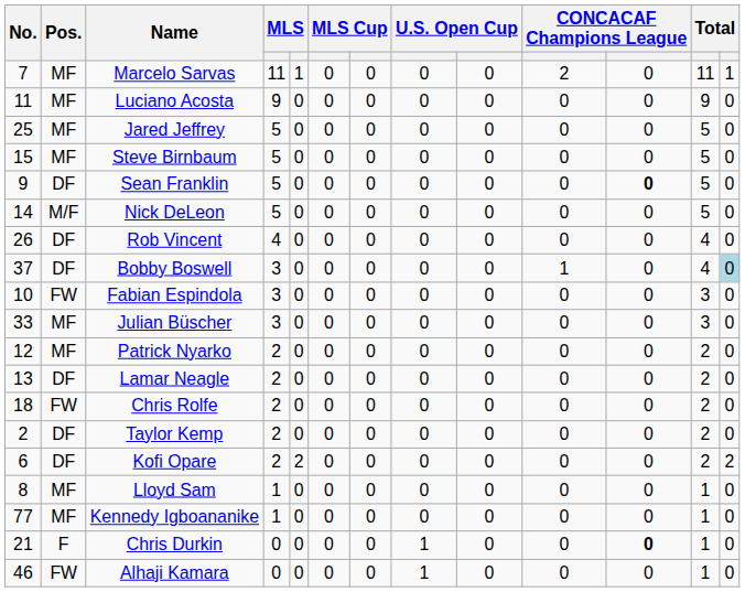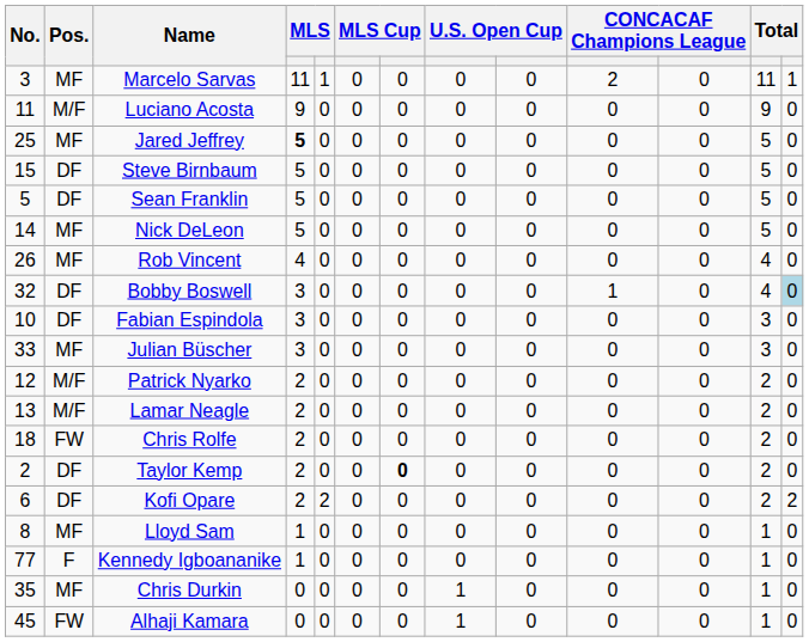Marcelo Sarvas | No.: 7 -> 3
Luciano Acosta | Pos.: MF -> M/F
Jared Jeffrey | column 4: normal -> bold
Steve Birnbaum | Pos.: MF -> DF
Sean Franklin | No.: 9 -> 5
Sean Franklin | column 11: bold -> normal
Nick DeLeon | Pos.: M/F -> MF
Rob Vincent | Pos.: DF -> MF
Bobby Boswell | No.: 37 -> 32
Fabian Espindola | Pos.: FW -> DF
Patrick Nyarko | Pos.: MF -> M/F
Lamar Neagle | Pos.: DF -> M/F
Taylor Kemp | column 7: normal -> bold
Kennedy Igboananike | Pos.: MF -> F
Chris Durkin | No.: 21 -> 35
Chris Durkin | Pos.: F -> MF
Chris Durkin | column 11: bold -> normal
Alhaji Kamara | No.: 46 -> 45
